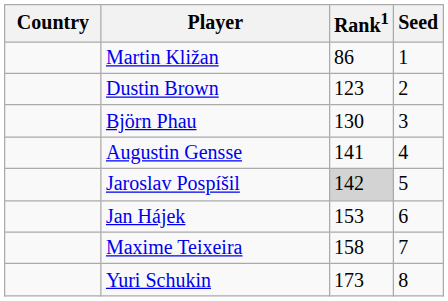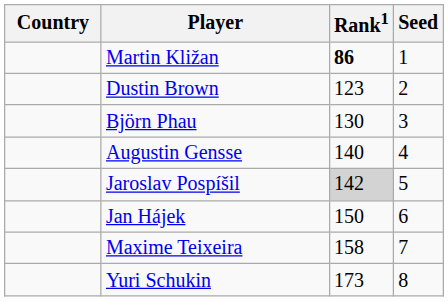Martin Kližan | Rank1: normal -> bold
Augustin Gensse | Rank1: 141 -> 140
Jan Hájek | Rank1: 153 -> 150
